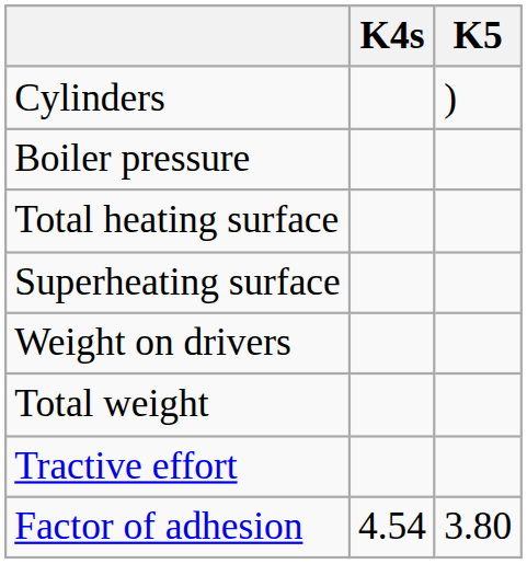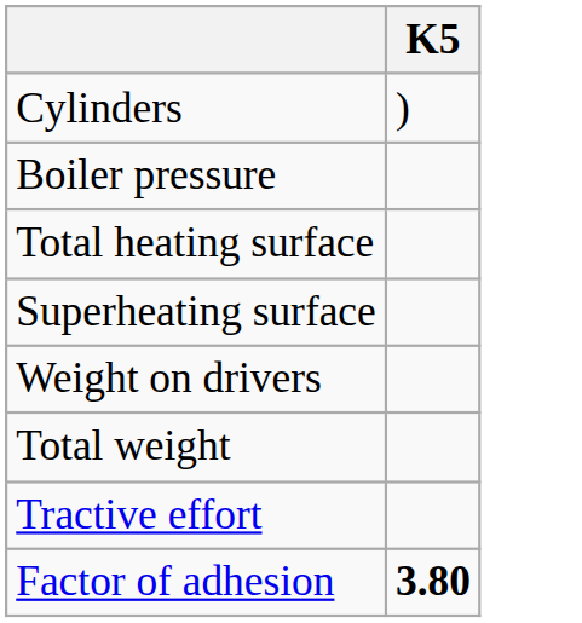- column: K4s | 4.54
Factor of adhesion | K5: normal -> bold
